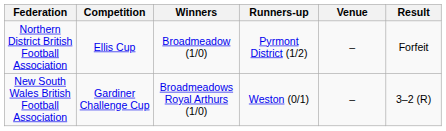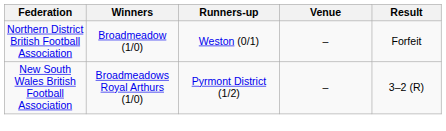- column: Competition | Ellis Cup | Gardiner Challenge Cup
Northern District British Football Association | Runners-up: Pyrmont District (1/2) -> Weston (0/1)
New South Wales British Football Association | Runners-up: Weston (0/1) -> Pyrmont District (1/2)
